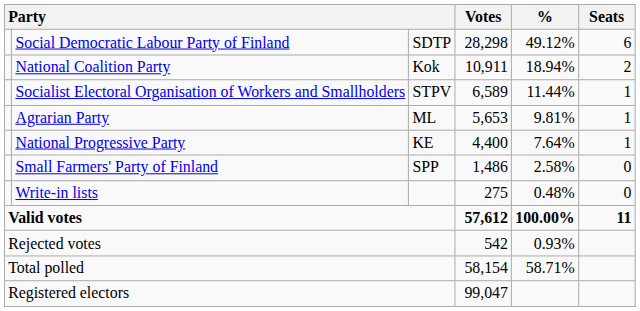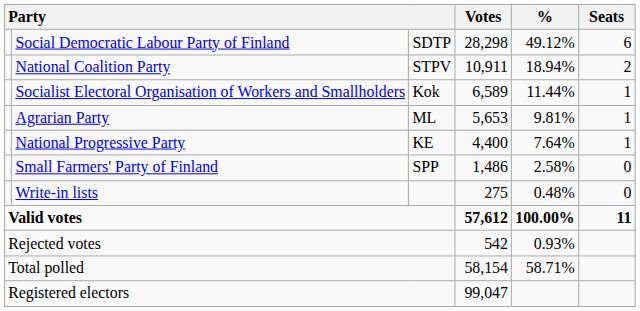National Coalition Party | column 3: Kok -> STPV
Socialist Electoral Organisation of Workers and Smallholders | column 3: STPV -> Kok
